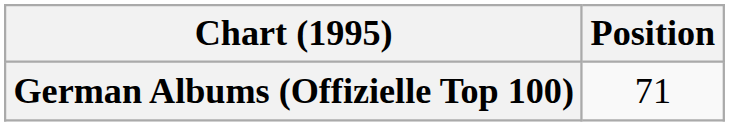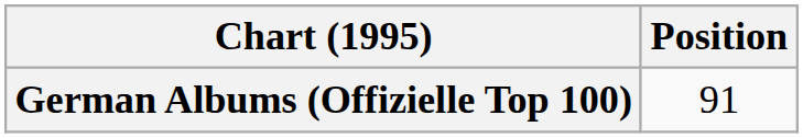German Albums (Offizielle Top 100) | Position: 71 -> 91
